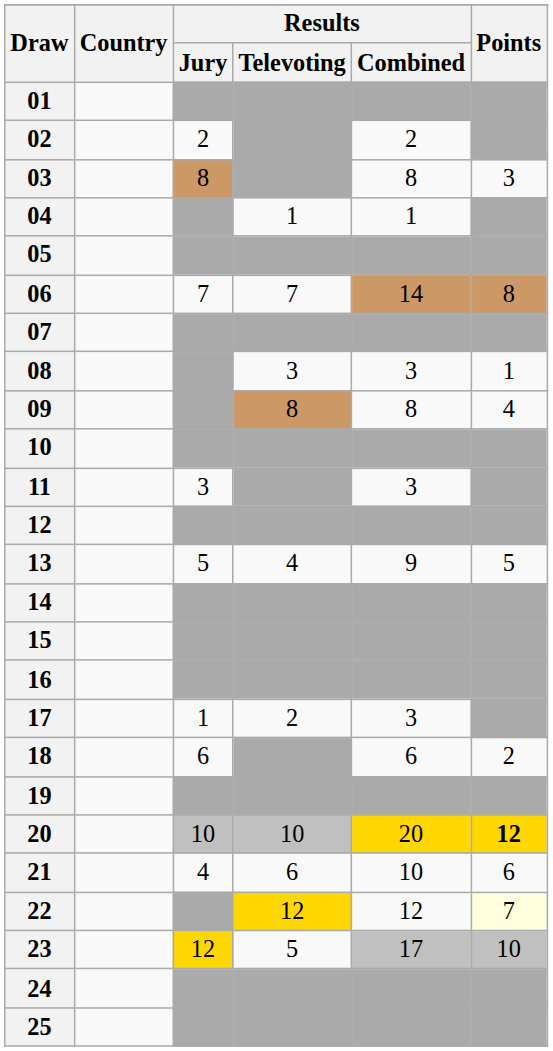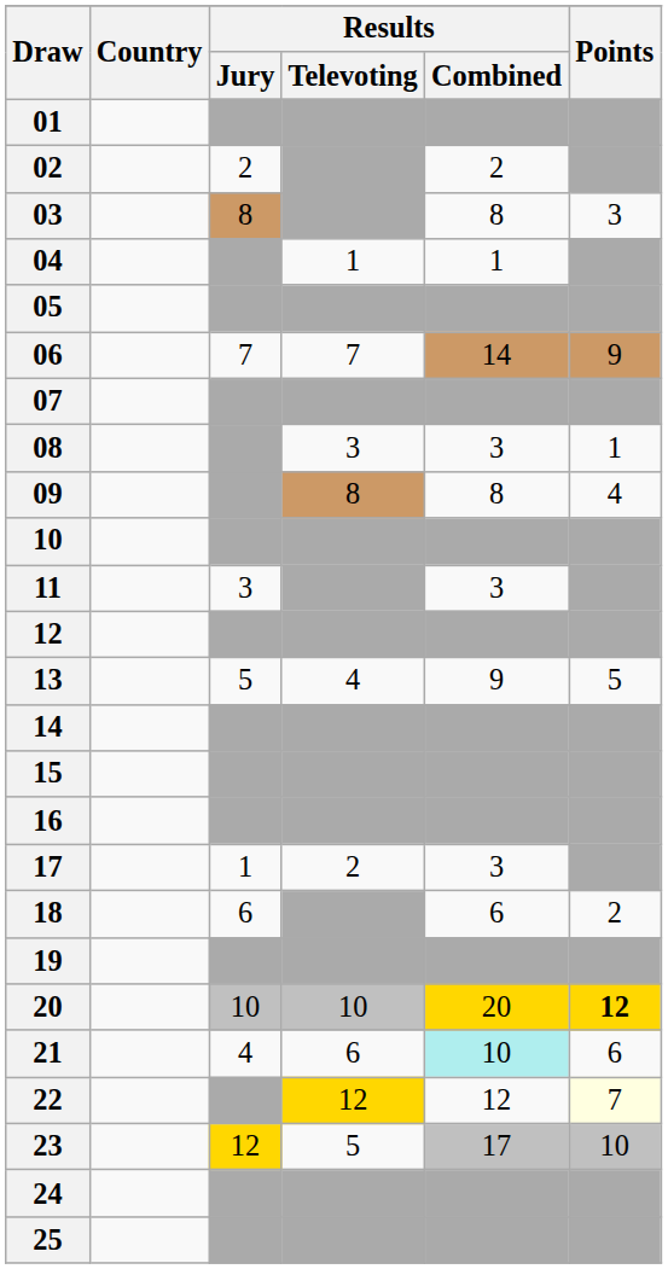06 | Points: 8 -> 9
21 | Results / Combined: no background -> paleturquoise background
